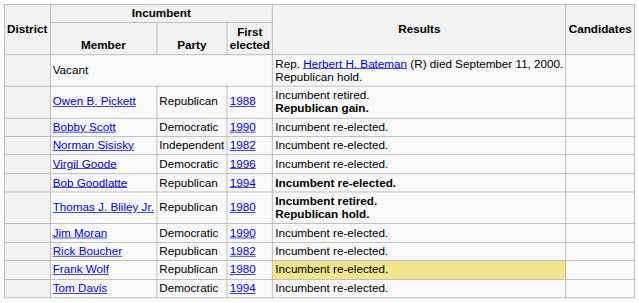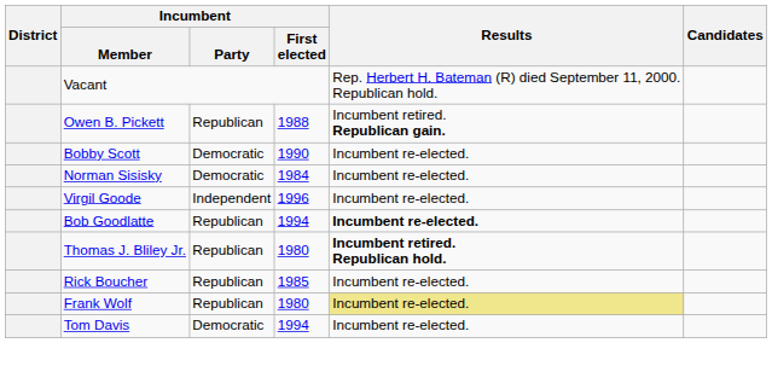Norman Sisisky | Incumbent / Party: Independent -> Democratic
Norman Sisisky | Incumbent / First elected: 1982 -> 1984
Virgil Goode | Incumbent / Party: Democratic -> Independent
- row: Jim Moran | Democratic | 1990 | Incumbent re-elected.
Rick Boucher | Incumbent / First elected: 1982 -> 1985
